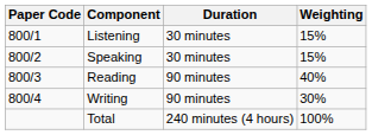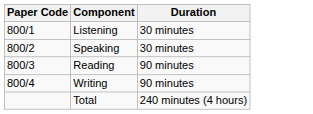- column: Weighting | 15% | 15% | 40% | 30% | 100%
